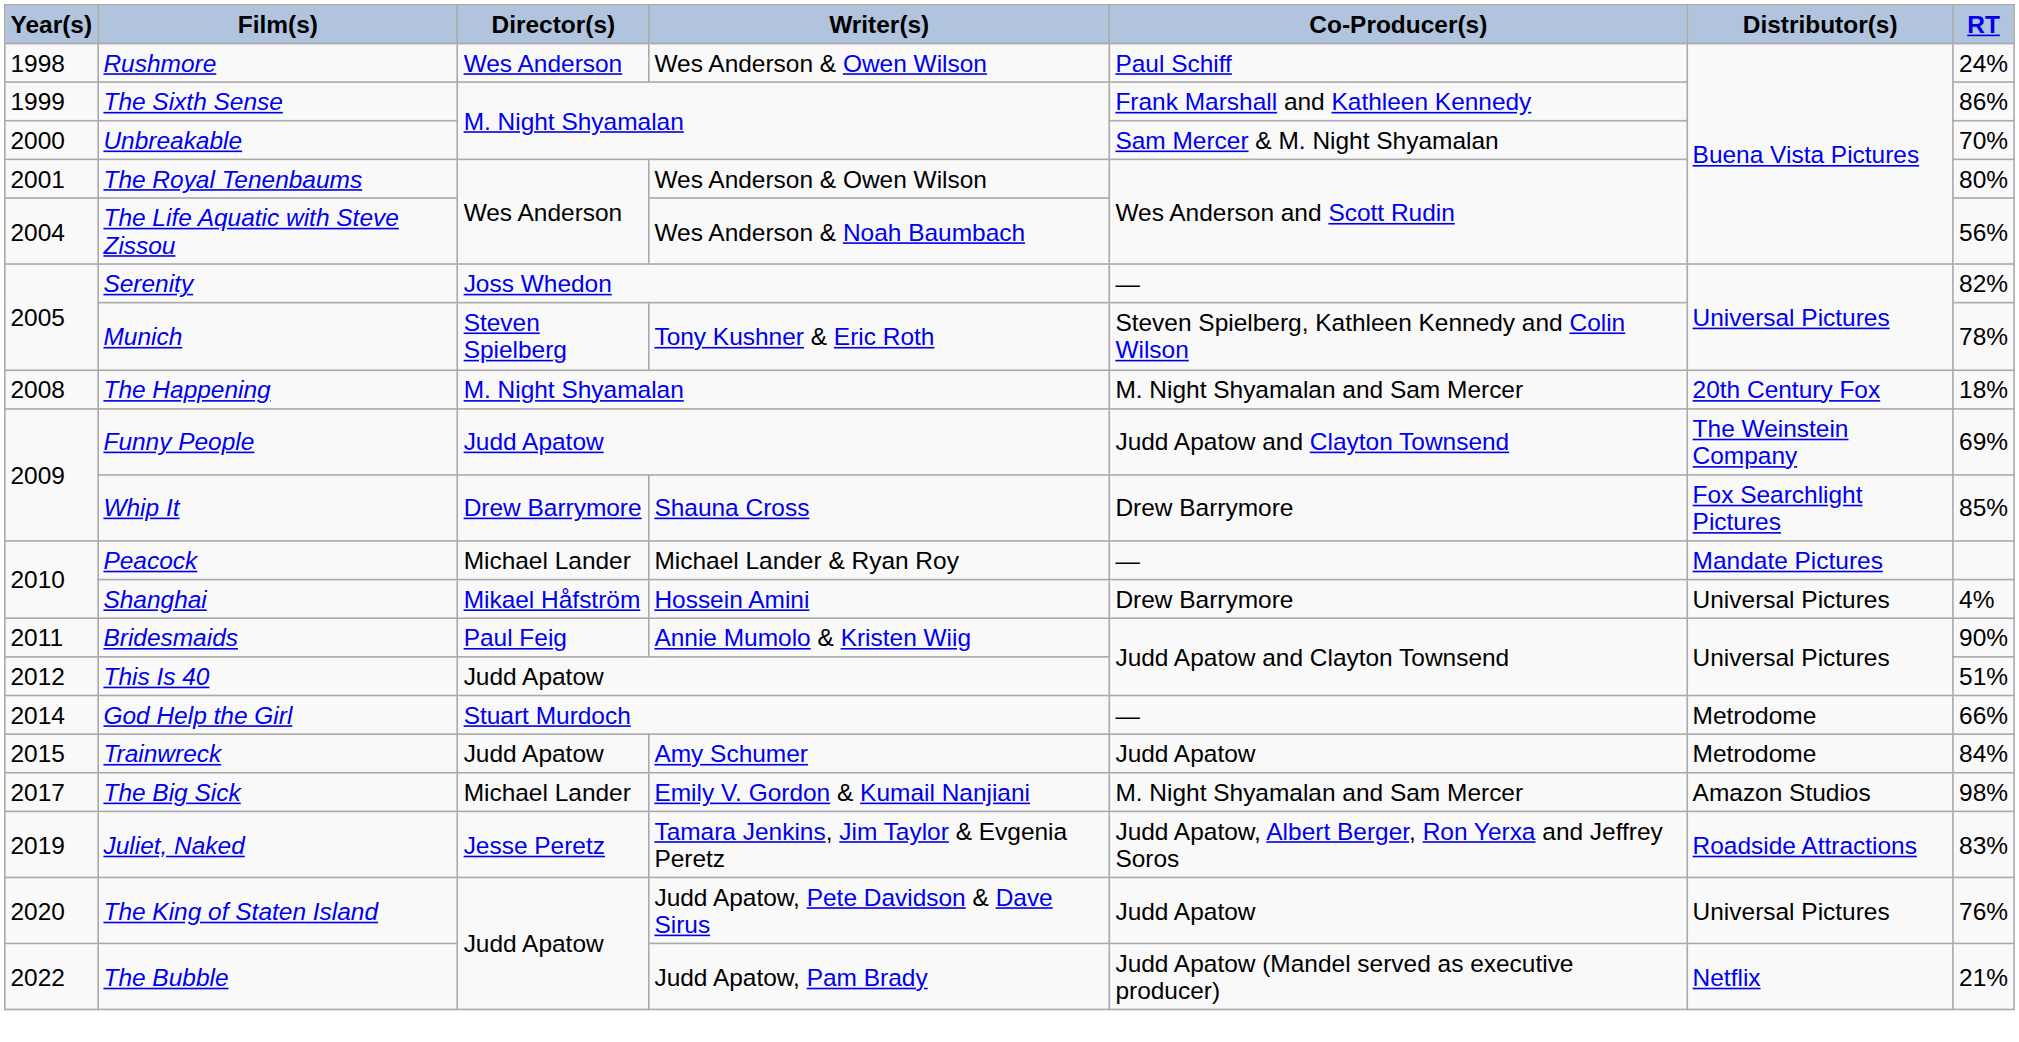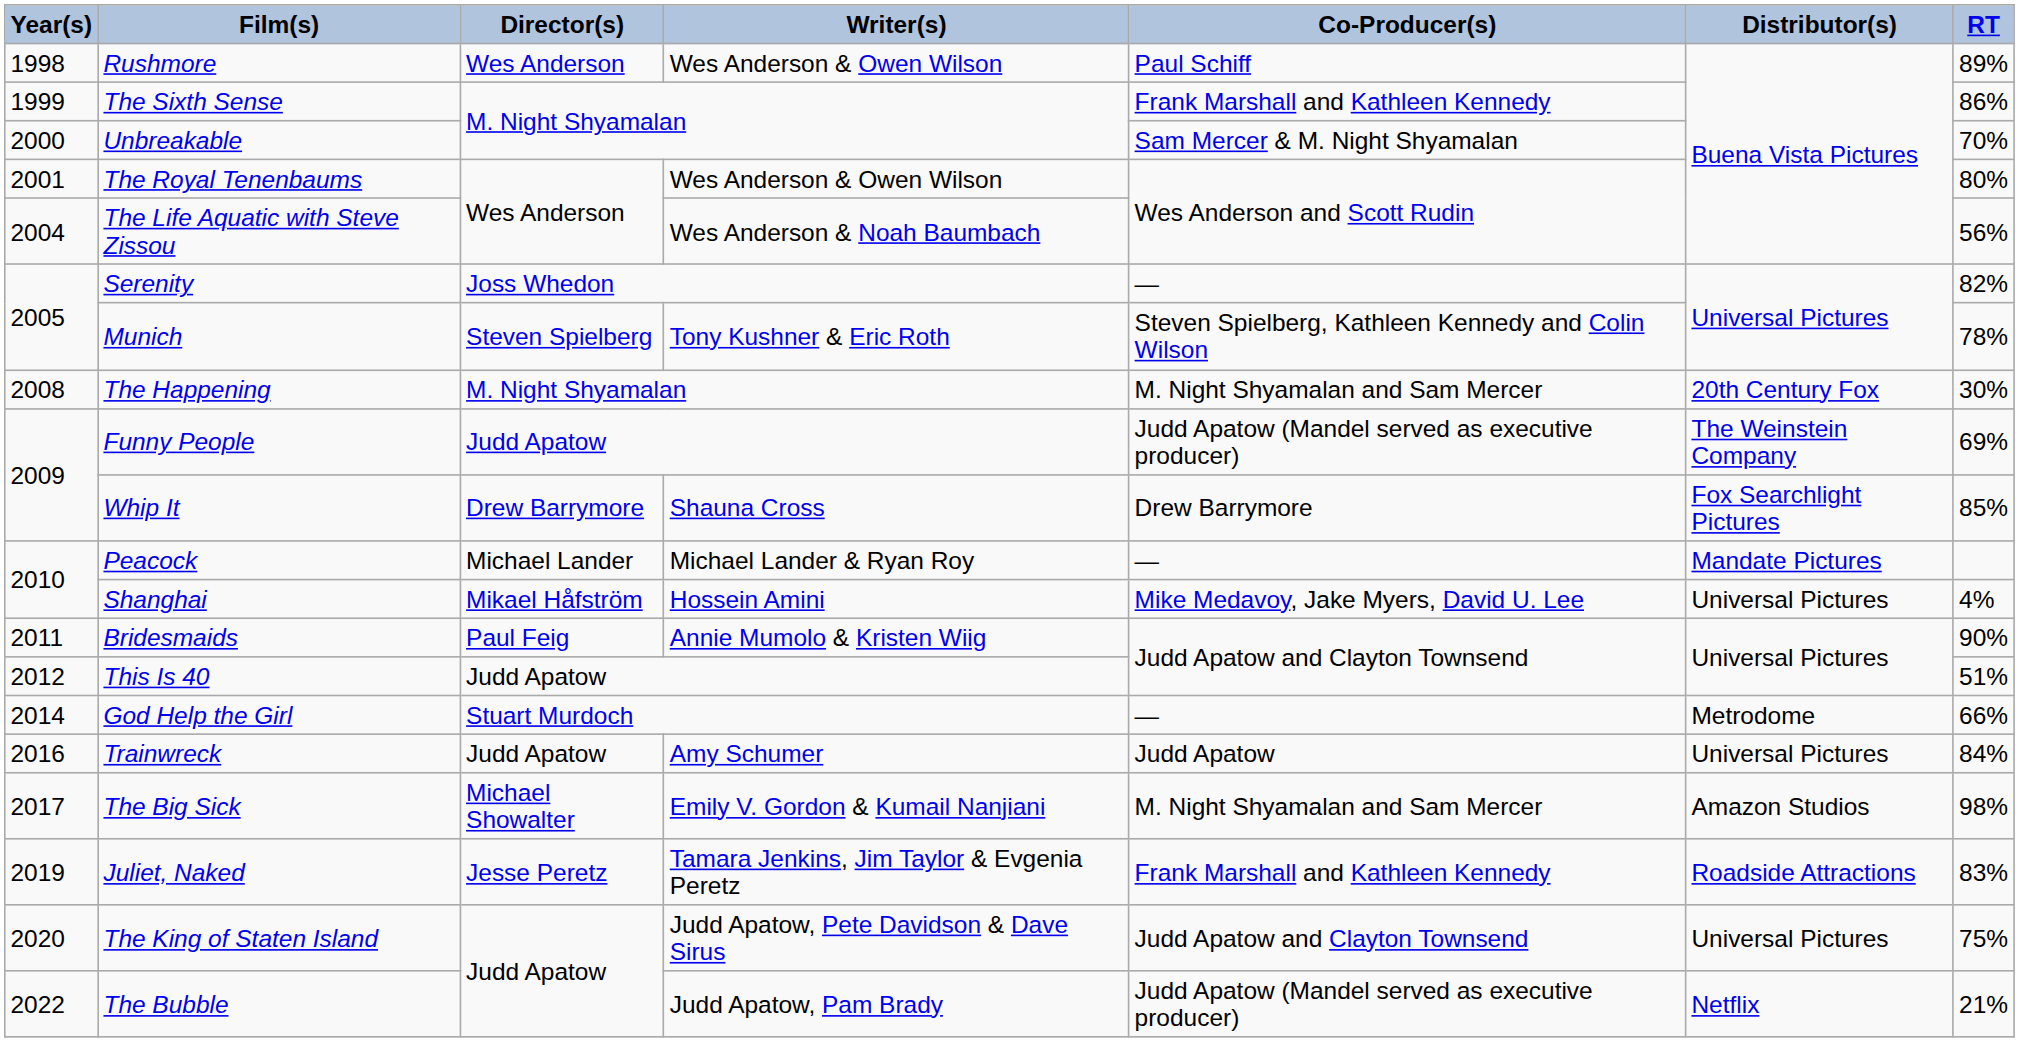Rushmore | RT: 24% -> 89%
The Happening | RT: 18% -> 30%
Funny People | Co-Producer(s): Judd Apatow and Clayton Townsend -> Judd Apatow (Mandel served as executive producer)
Shanghai | Co-Producer(s): Drew Barrymore -> Mike Medavoy, Jake Myers, David U. Lee
Trainwreck | Year(s): 2015 -> 2016
Trainwreck | Distributor(s): Metrodome -> Universal Pictures
The Big Sick | Director(s): Michael Lander -> Michael Showalter
Juliet, Naked | Co-Producer(s): Judd Apatow, Albert Berger, Ron Yerxa and Jeffrey Soros -> Frank Marshall and Kathleen Kennedy
The King of Staten Island | Co-Producer(s): Judd Apatow -> Judd Apatow and Clayton Townsend
The King of Staten Island | RT: 76% -> 75%
